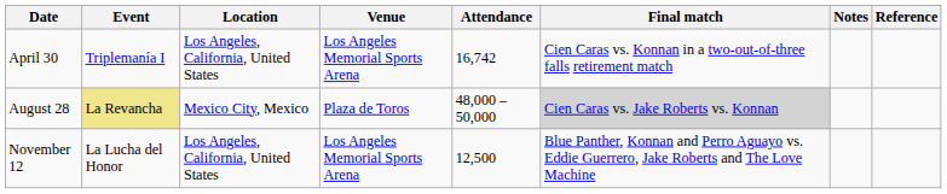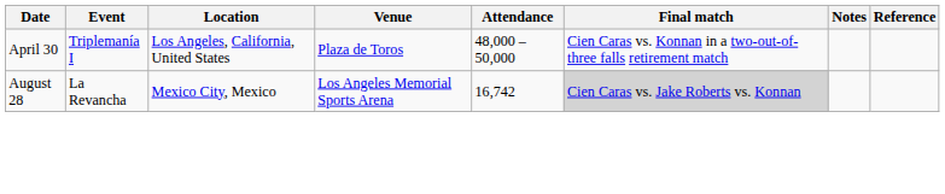April 30 | Venue: Los Angeles Memorial Sports Arena -> Plaza de Toros
April 30 | Attendance: 16,742 -> 48,000 – 50,000
August 28 | Event: khaki background -> no background
August 28 | Venue: Plaza de Toros -> Los Angeles Memorial Sports Arena
August 28 | Attendance: 48,000 – 50,000 -> 16,742
- row: November 12 | La Lucha del Honor | Los Angeles, California, United States | Los Angeles Memorial Sports Arena | 12,500 | Blue Panther, Konnan and Perro Aguayo vs. Eddie Guerrero, Jake Roberts and The Love Machine
